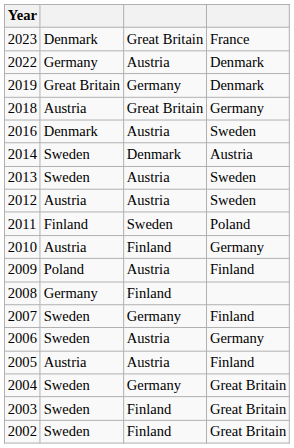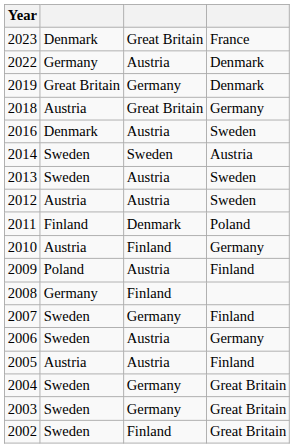2014 | column 3: Denmark -> Sweden
2011 | column 3: Sweden -> Denmark
2003 | column 3: Finland -> Germany
